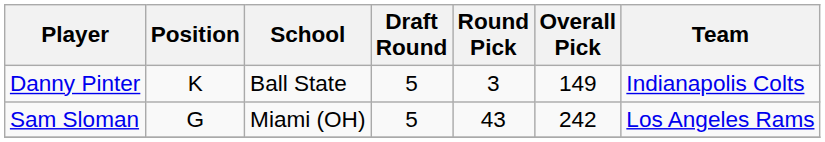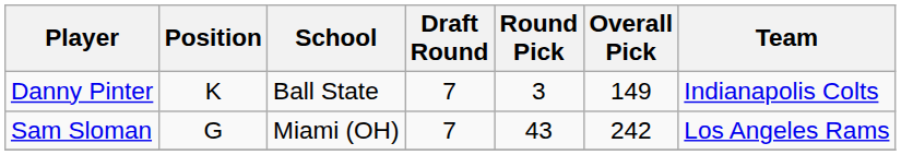Danny Pinter | Draft Round: 5 -> 7
Sam Sloman | Draft Round: 5 -> 7
